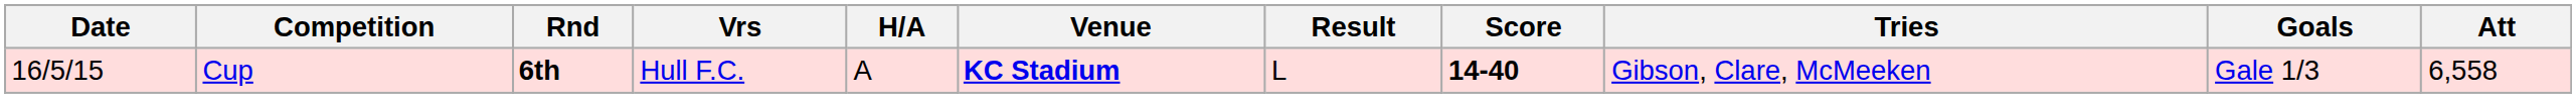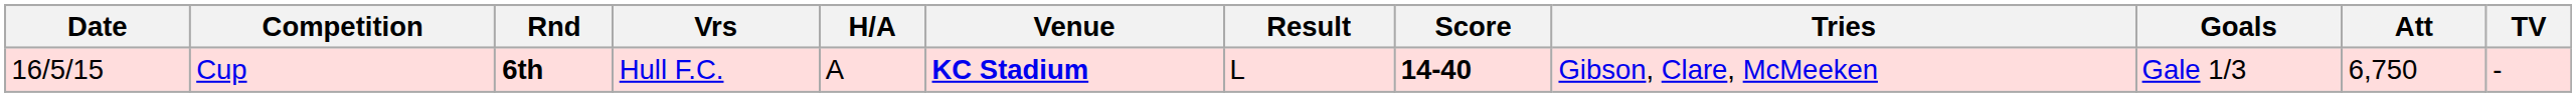+ column: TV | -
Cup | Att: 6,558 -> 6,750
